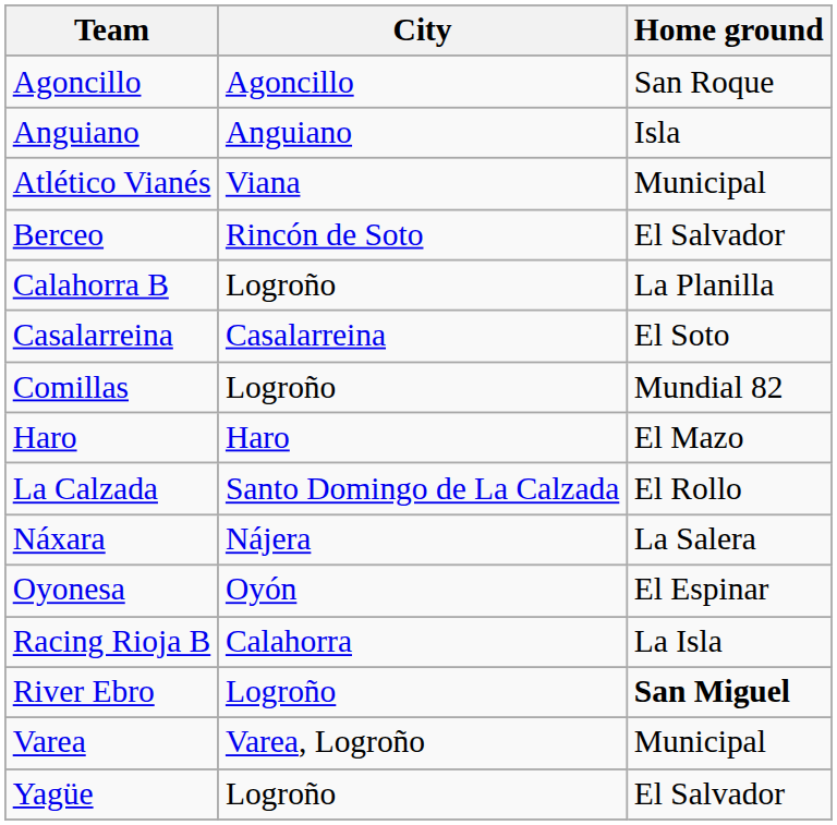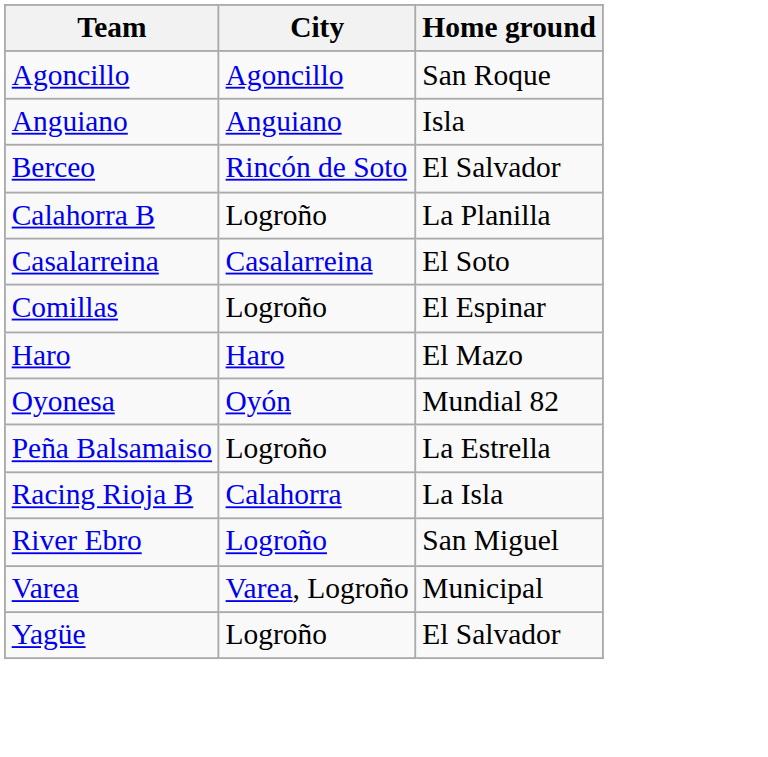- row: Atlético Vianés | Viana | Municipal
Comillas | Home ground: Mundial 82 -> El Espinar
- row: La Calzada | Santo Domingo de La Calzada | El Rollo
- row: Náxara | Nájera | La Salera
Oyonesa | Home ground: El Espinar -> Mundial 82
+ row: Peña Balsamaiso | Logroño | La Estrella
River Ebro | Home ground: bold -> normal
